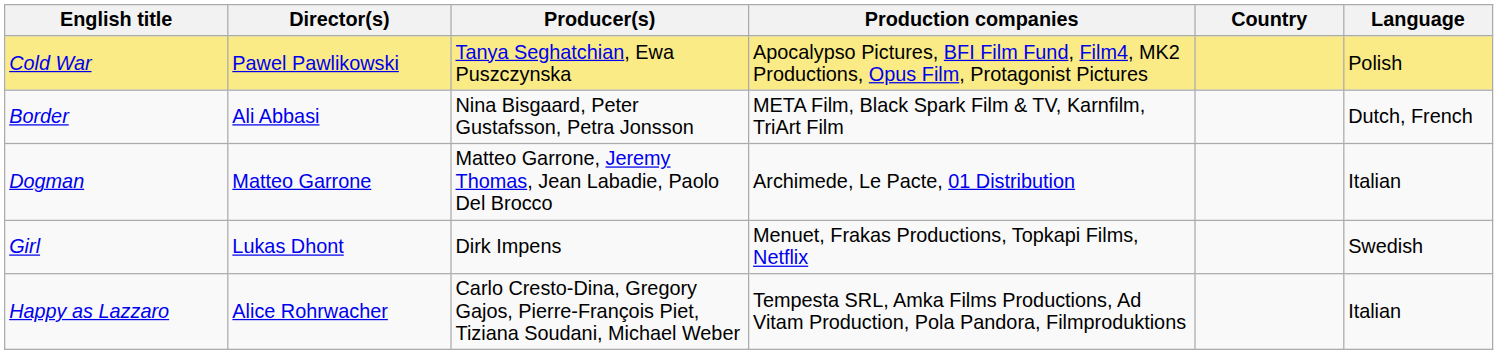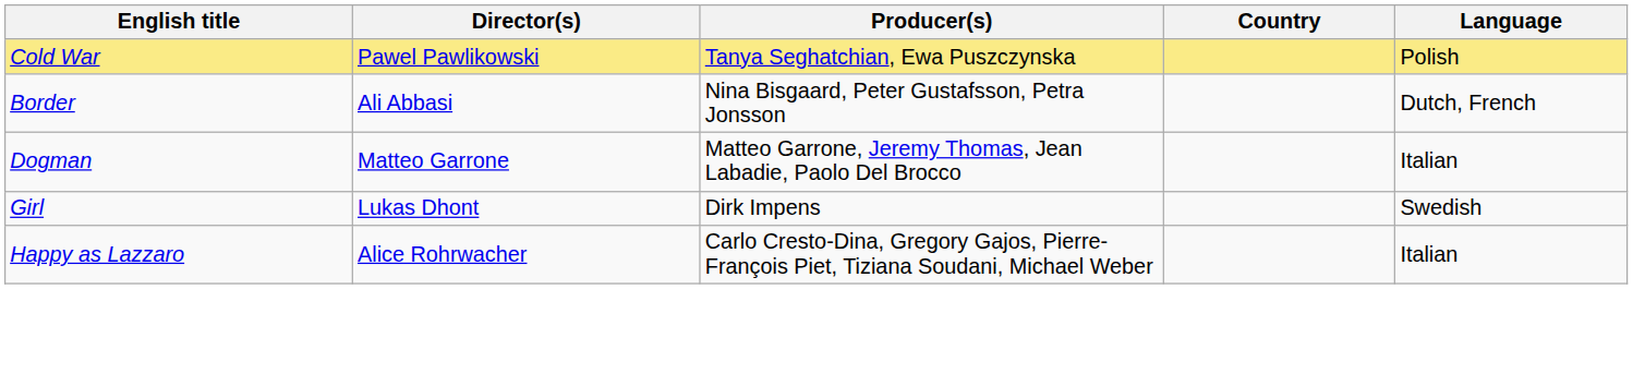- column: Production companies | Apocalypso Pictures, BFI Film Fund, Film4, MK2 Productions, Opus Film, Protagonist Pictures | META Film, Black Spark Film & TV, Karnfilm, TriArt Film | Archimede, Le Pacte, 01 Distribution | Menuet, Frakas Productions, Topkapi Films, Netflix | Tempesta SRL, Amka Films Productions, Ad Vitam Production, Pola Pandora, Filmproduktions
